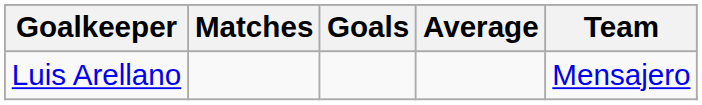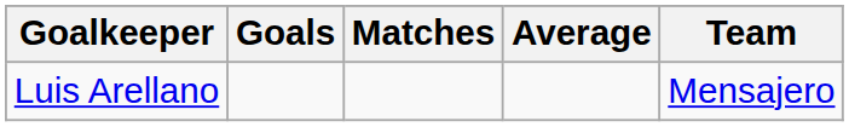columns swapped: Goals <-> Matches
